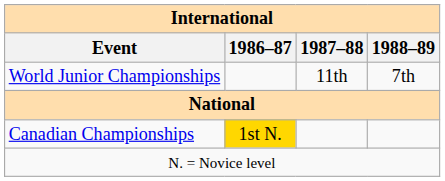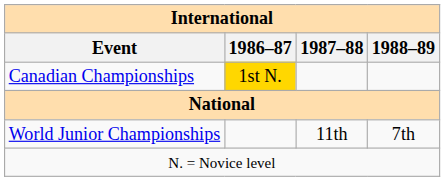rows swapped: World Junior Championships <-> Canadian Championships
